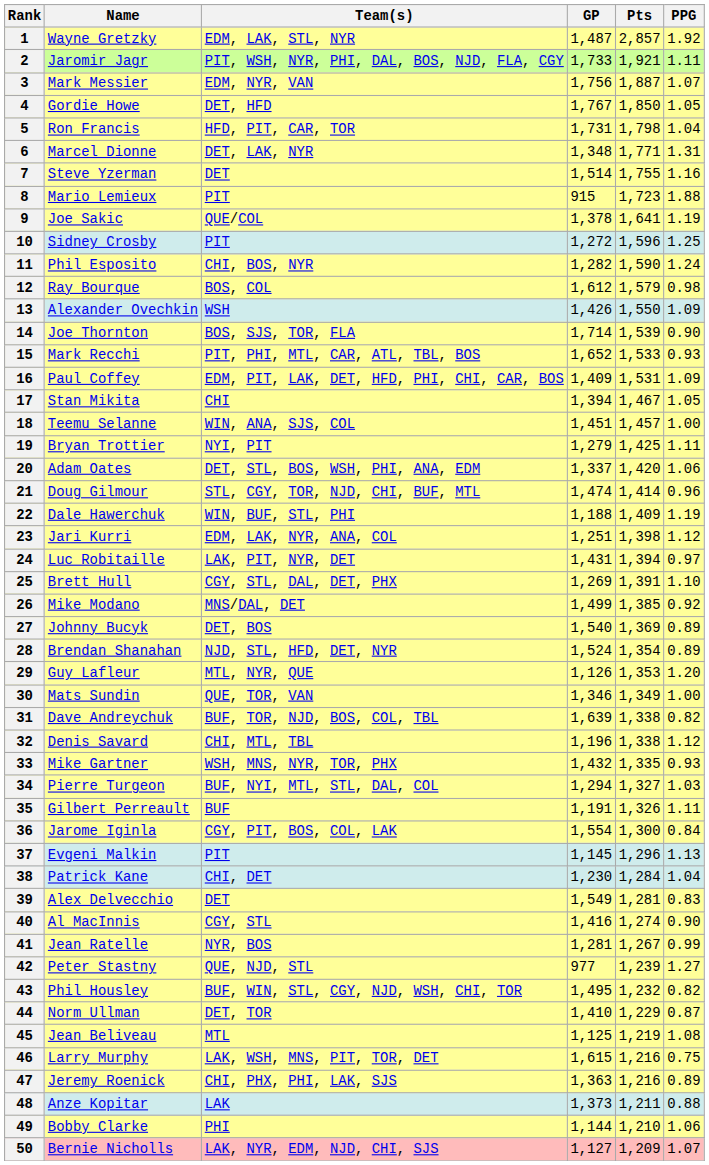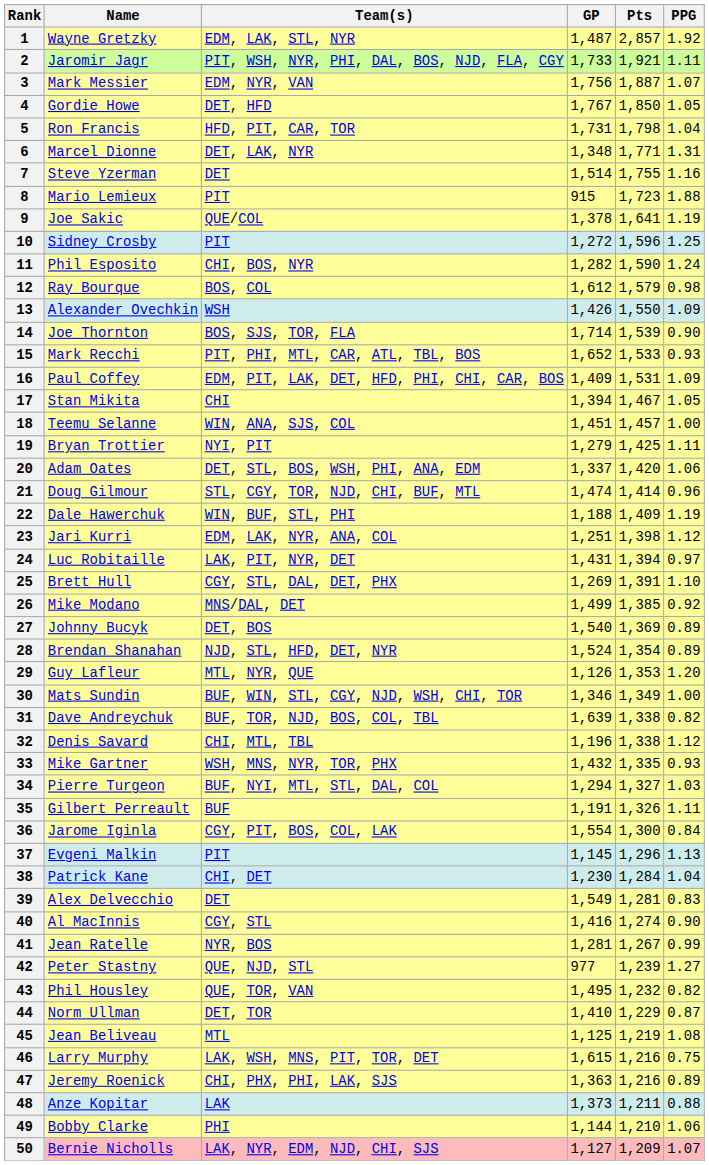30 | Team(s): QUE, TOR, VAN -> BUF, WIN, STL, CGY, NJD, WSH, CHI, TOR
43 | Team(s): BUF, WIN, STL, CGY, NJD, WSH, CHI, TOR -> QUE, TOR, VAN
